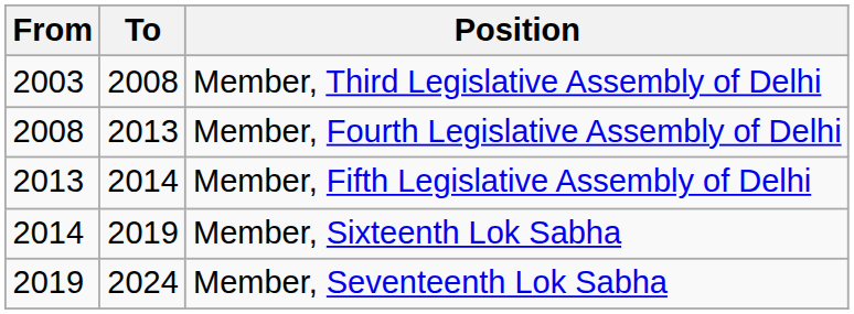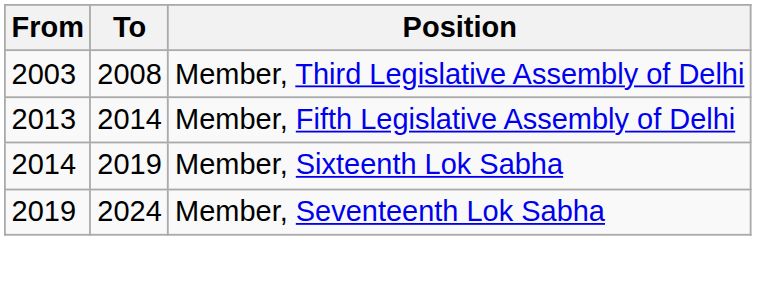- row: 2008 | 2013 | Member, Fourth Legislative Assembly of Delhi
